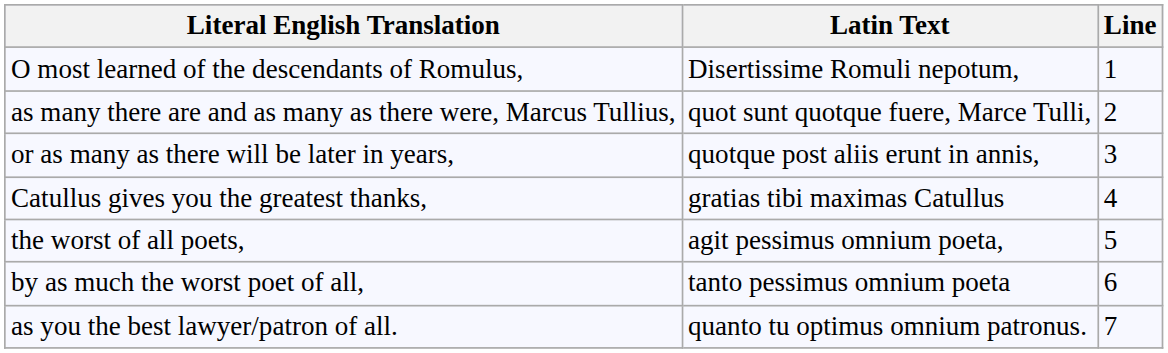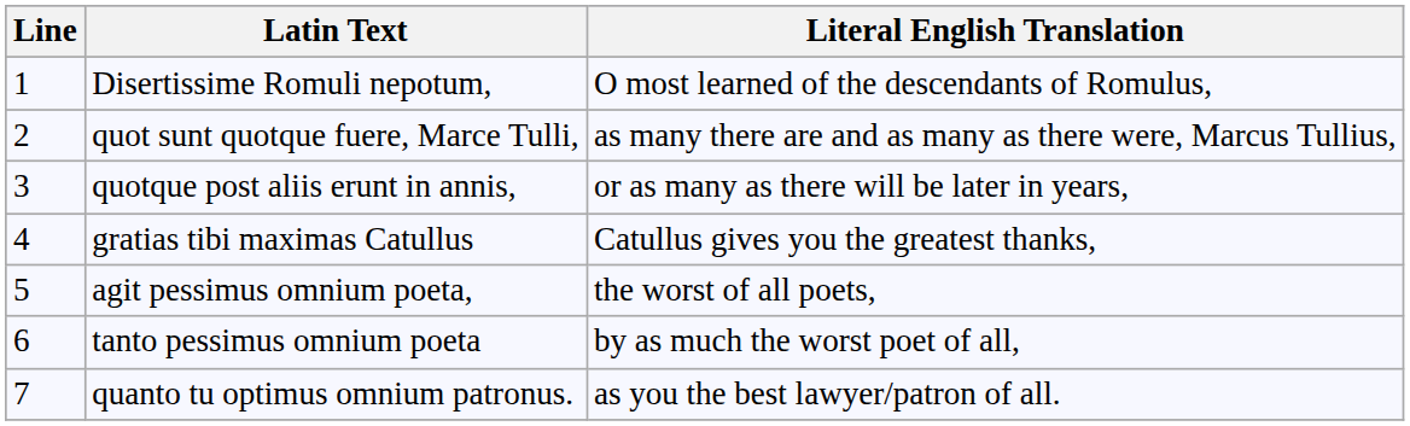columns swapped: Line <-> Literal English Translation
